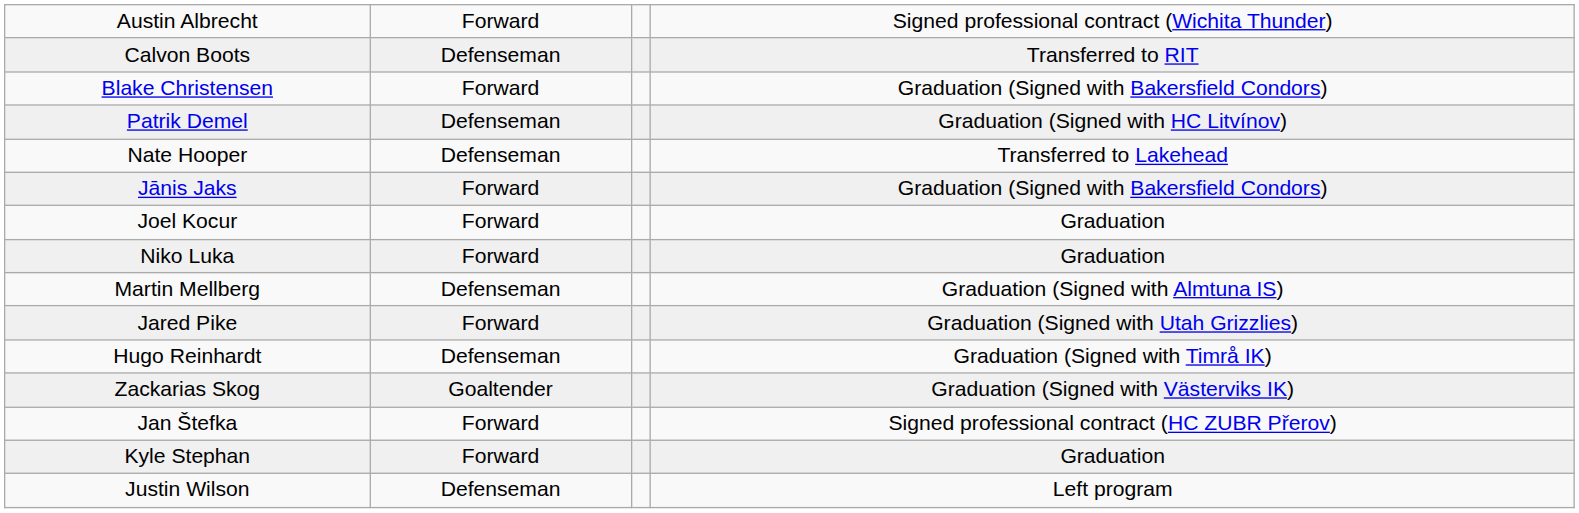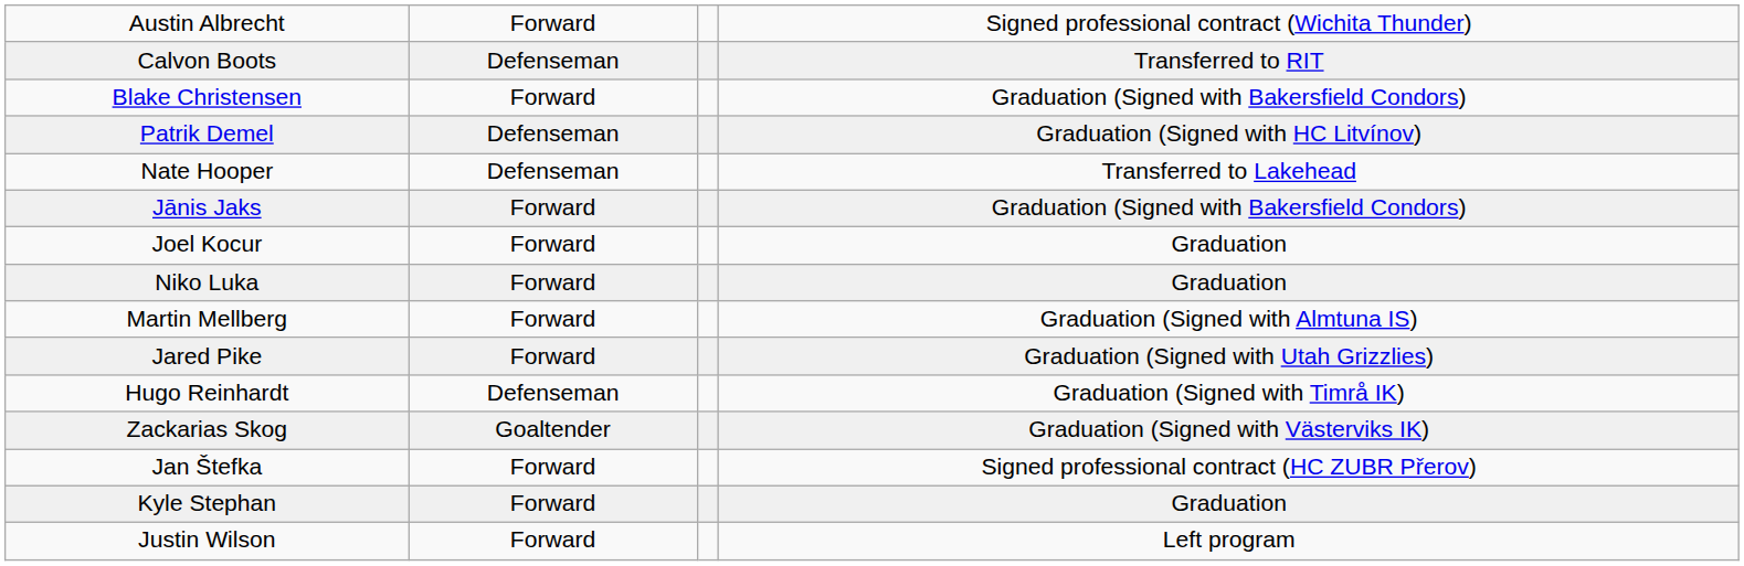Martin Mellberg | column 2: Defenseman -> Forward
Justin Wilson | column 2: Defenseman -> Forward
